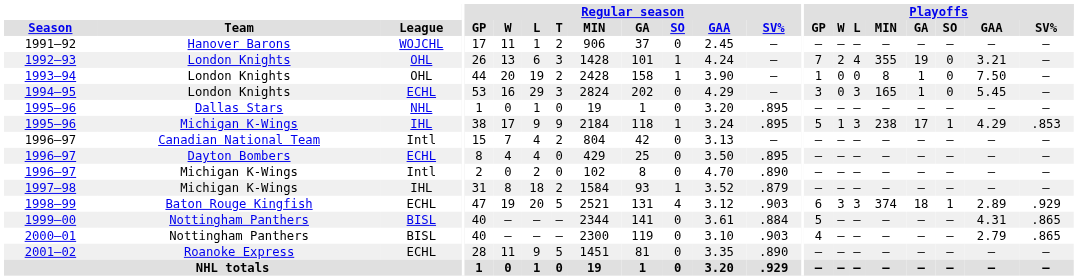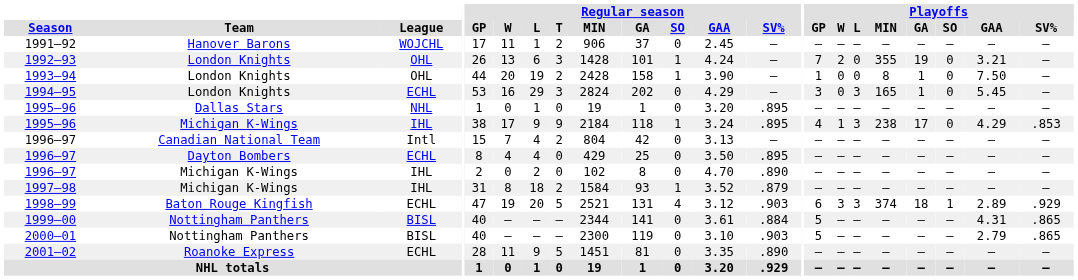1992–93 | Playoffs / L: 4 -> 0
1995–96 / Michigan K-Wings | Playoffs / GP: 5 -> 4
1995–96 / Michigan K-Wings | Playoffs / SO: 1 -> 0
1996–97 / Michigan K-Wings | League: Intl -> IHL
2000–01 | Playoffs / GP: 4 -> 5
